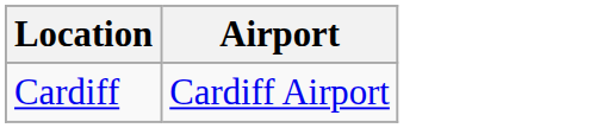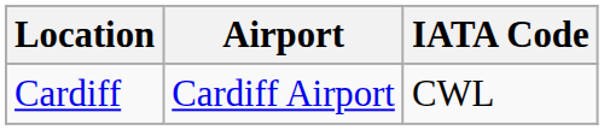+ column: IATA Code | CWL
